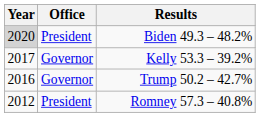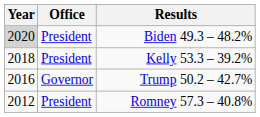Kelly 53.3 – 39.2% | Year: 2017 -> 2018
Kelly 53.3 – 39.2% | Office: Governor -> President
